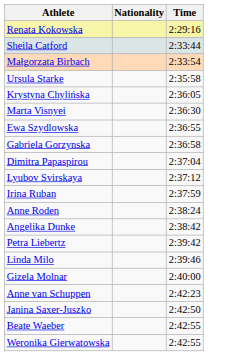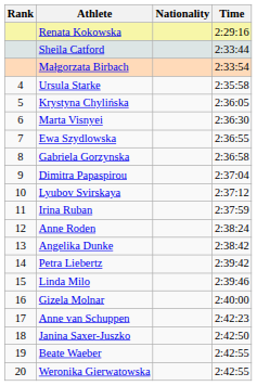+ column: Rank | 4 | 5 | 6 | 7 | 8 | 9 | 10 | 11 | 12 | 13 | 14 | 15 | 16 | 17 | 18 | 19 | 20
